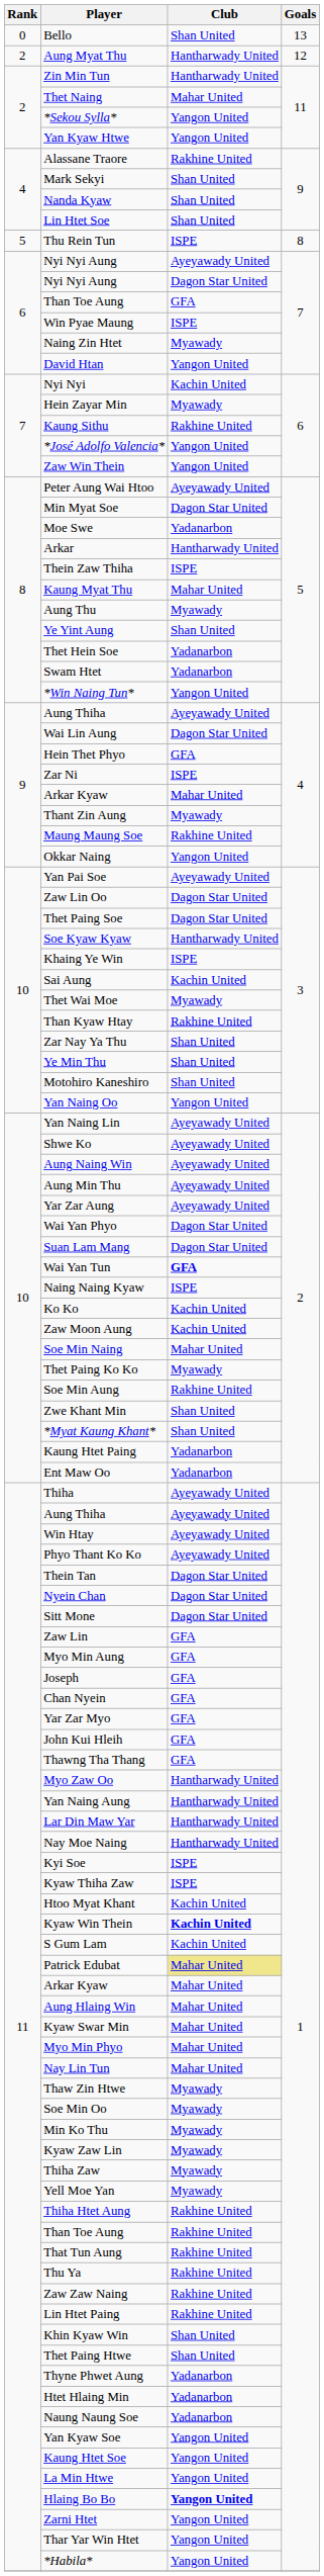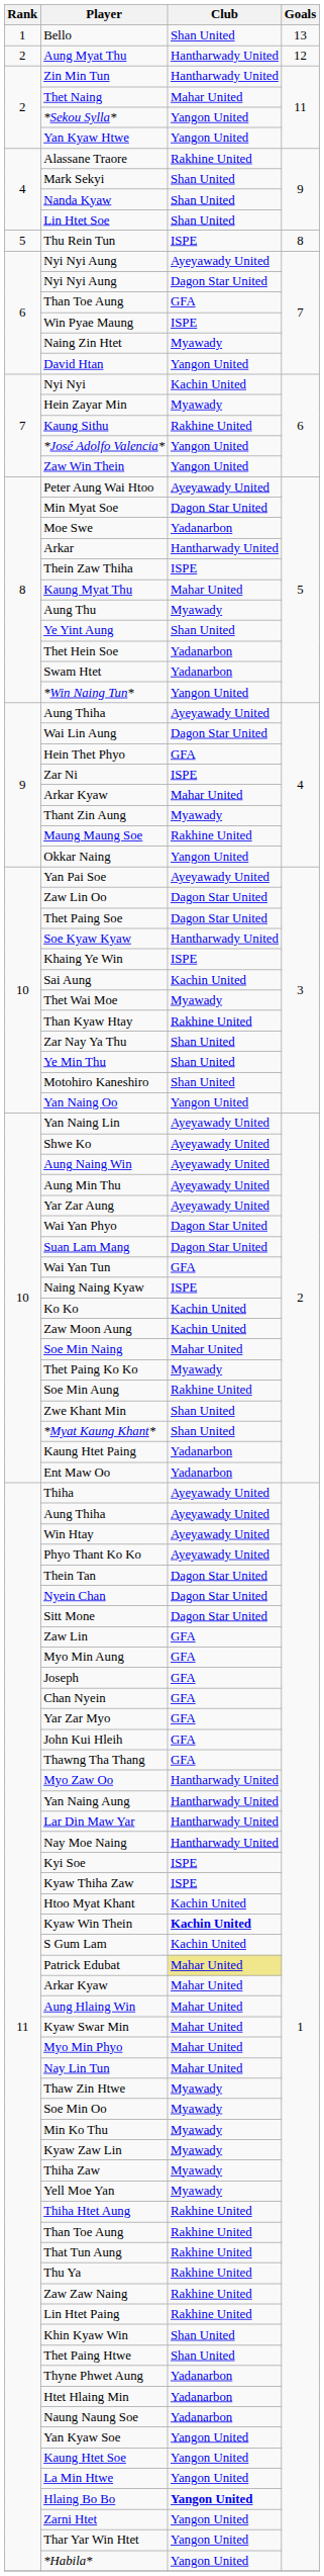Bello | Rank: 0 -> 1
Wai Yan Tun | Club: bold -> normal
